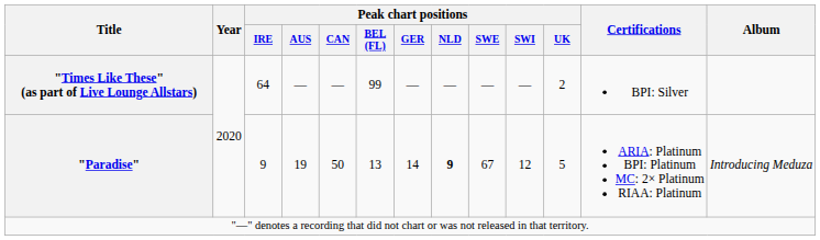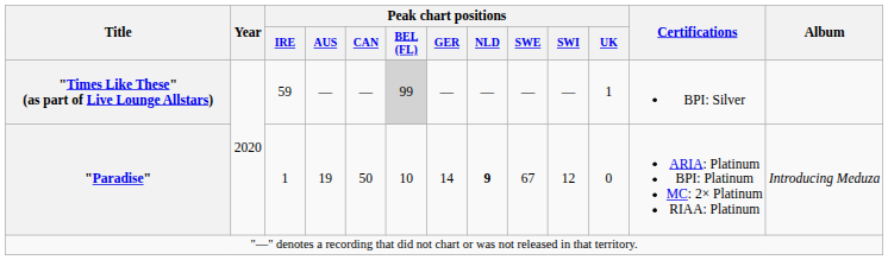"Times Like These" (as part of Live Lounge Allstars) | Peak chart positions / IRE: 64 -> 59
"Times Like These" (as part of Live Lounge Allstars) | Peak chart positions / BEL (FL): no background -> lightgrey background
"Times Like These" (as part of Live Lounge Allstars) | Peak chart positions / UK: 2 -> 1
"Paradise" | Peak chart positions / IRE: 9 -> 1
"Paradise" | Peak chart positions / BEL (FL): 13 -> 10
"Paradise" | Peak chart positions / UK: 5 -> 0
